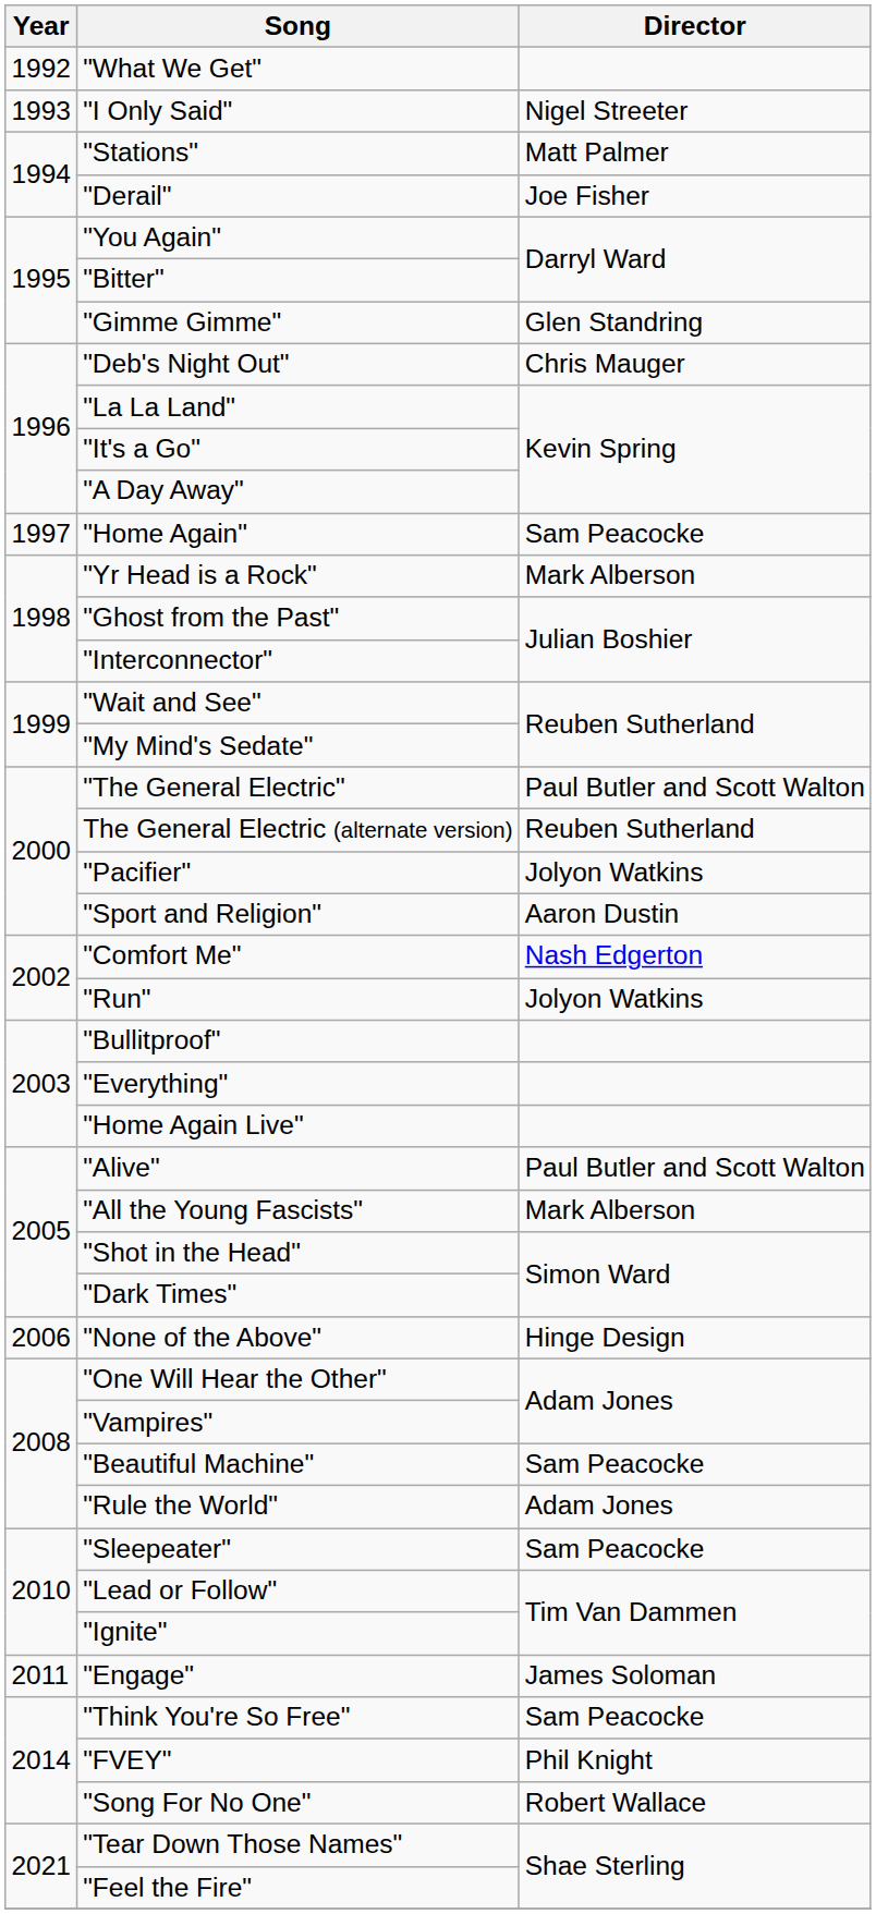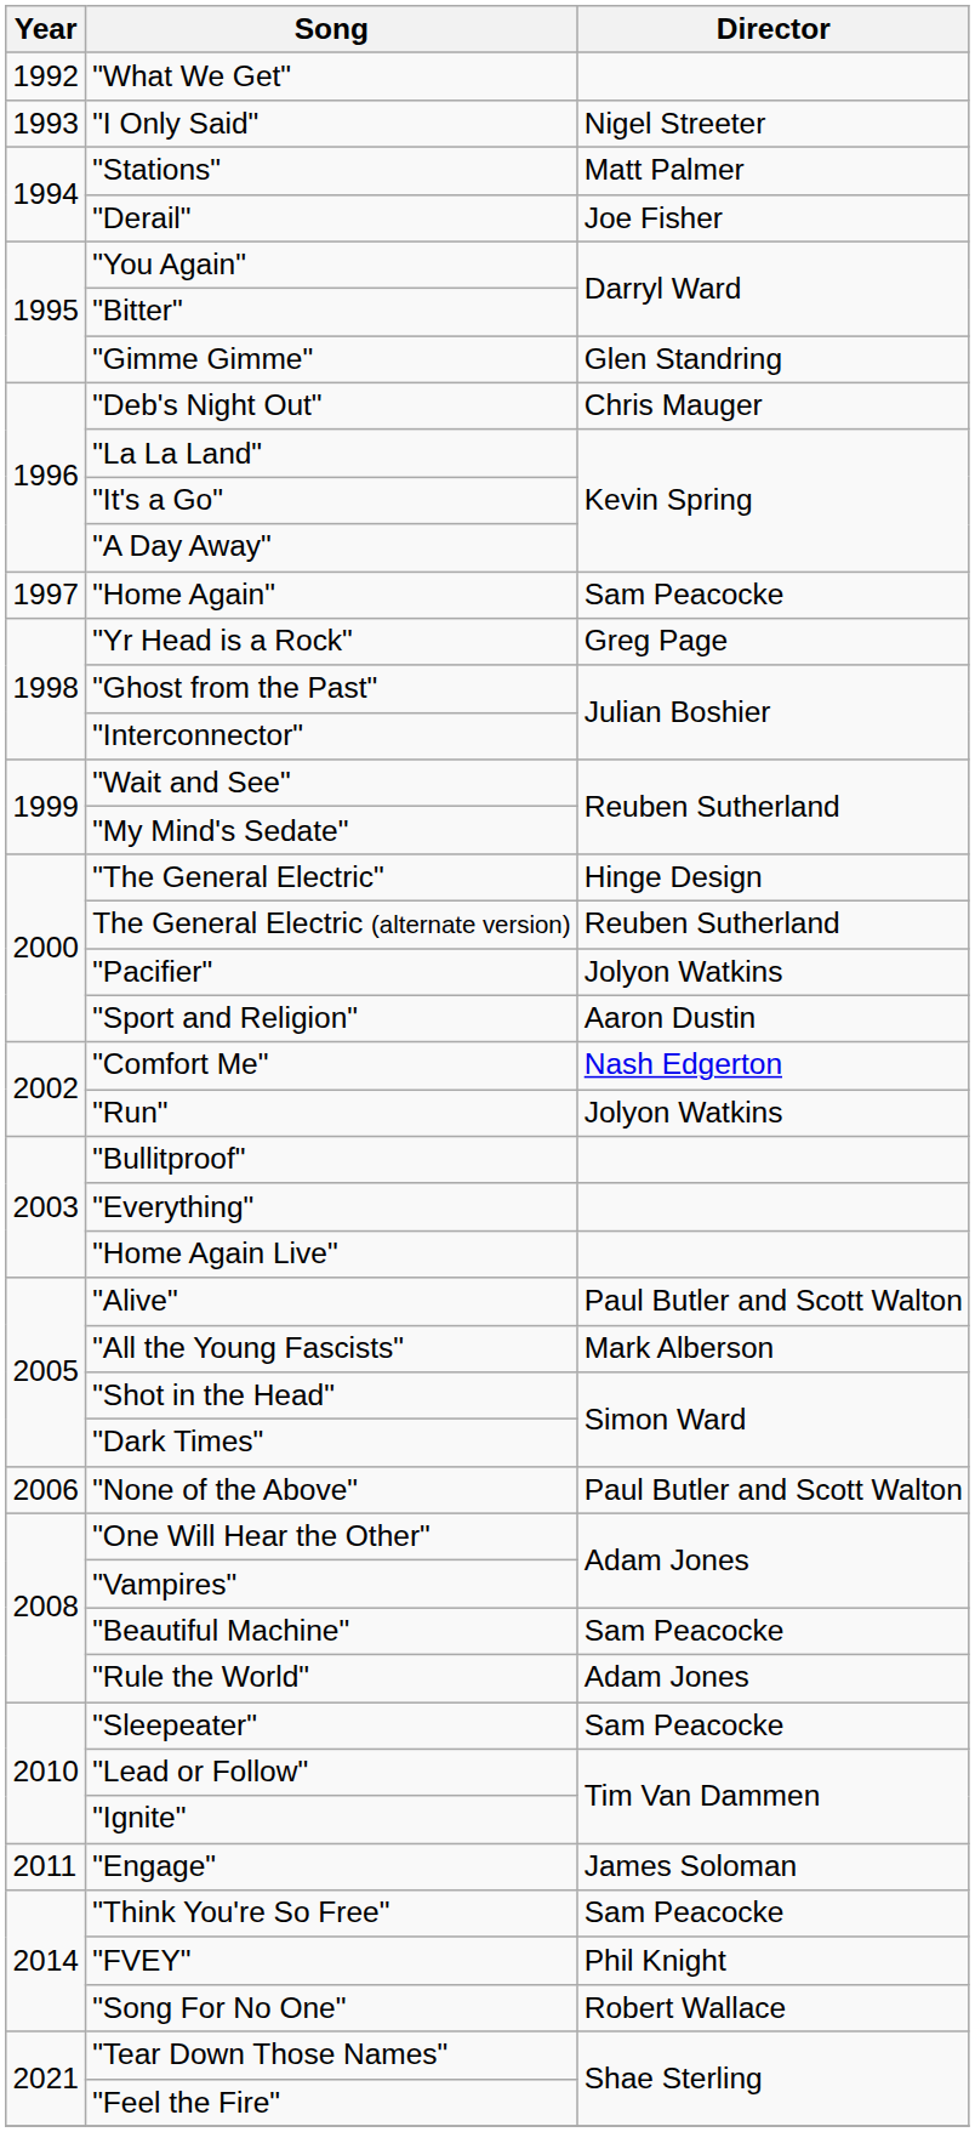"Yr Head is a Rock" | Director: Mark Alberson -> Greg Page
"The General Electric" | Director: Paul Butler and Scott Walton -> Hinge Design
"None of the Above" | Director: Hinge Design -> Paul Butler and Scott Walton
